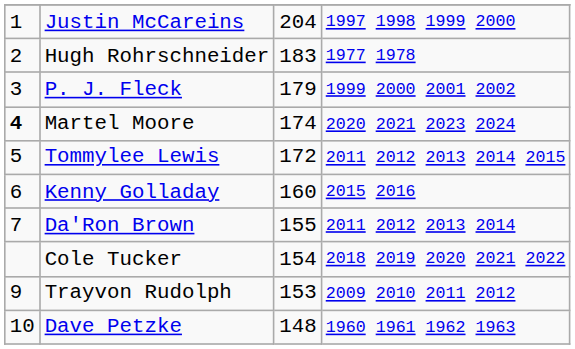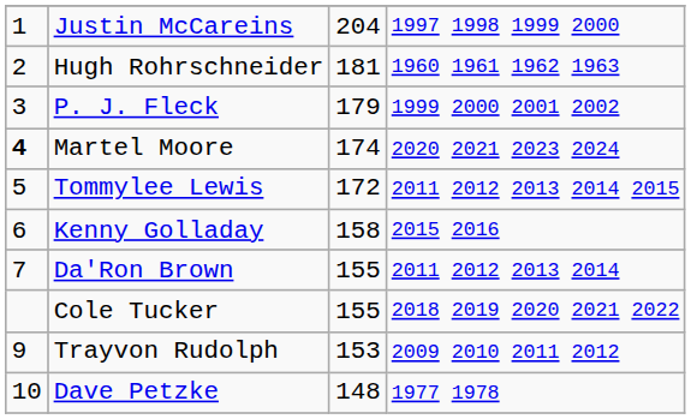Hugh Rohrschneider | column 3: 183 -> 181
Hugh Rohrschneider | column 4: 1977 1978 -> 1960 1961 1962 1963
Kenny Golladay | column 3: 160 -> 158
Cole Tucker | column 3: 154 -> 155
Dave Petzke | column 4: 1960 1961 1962 1963 -> 1977 1978
